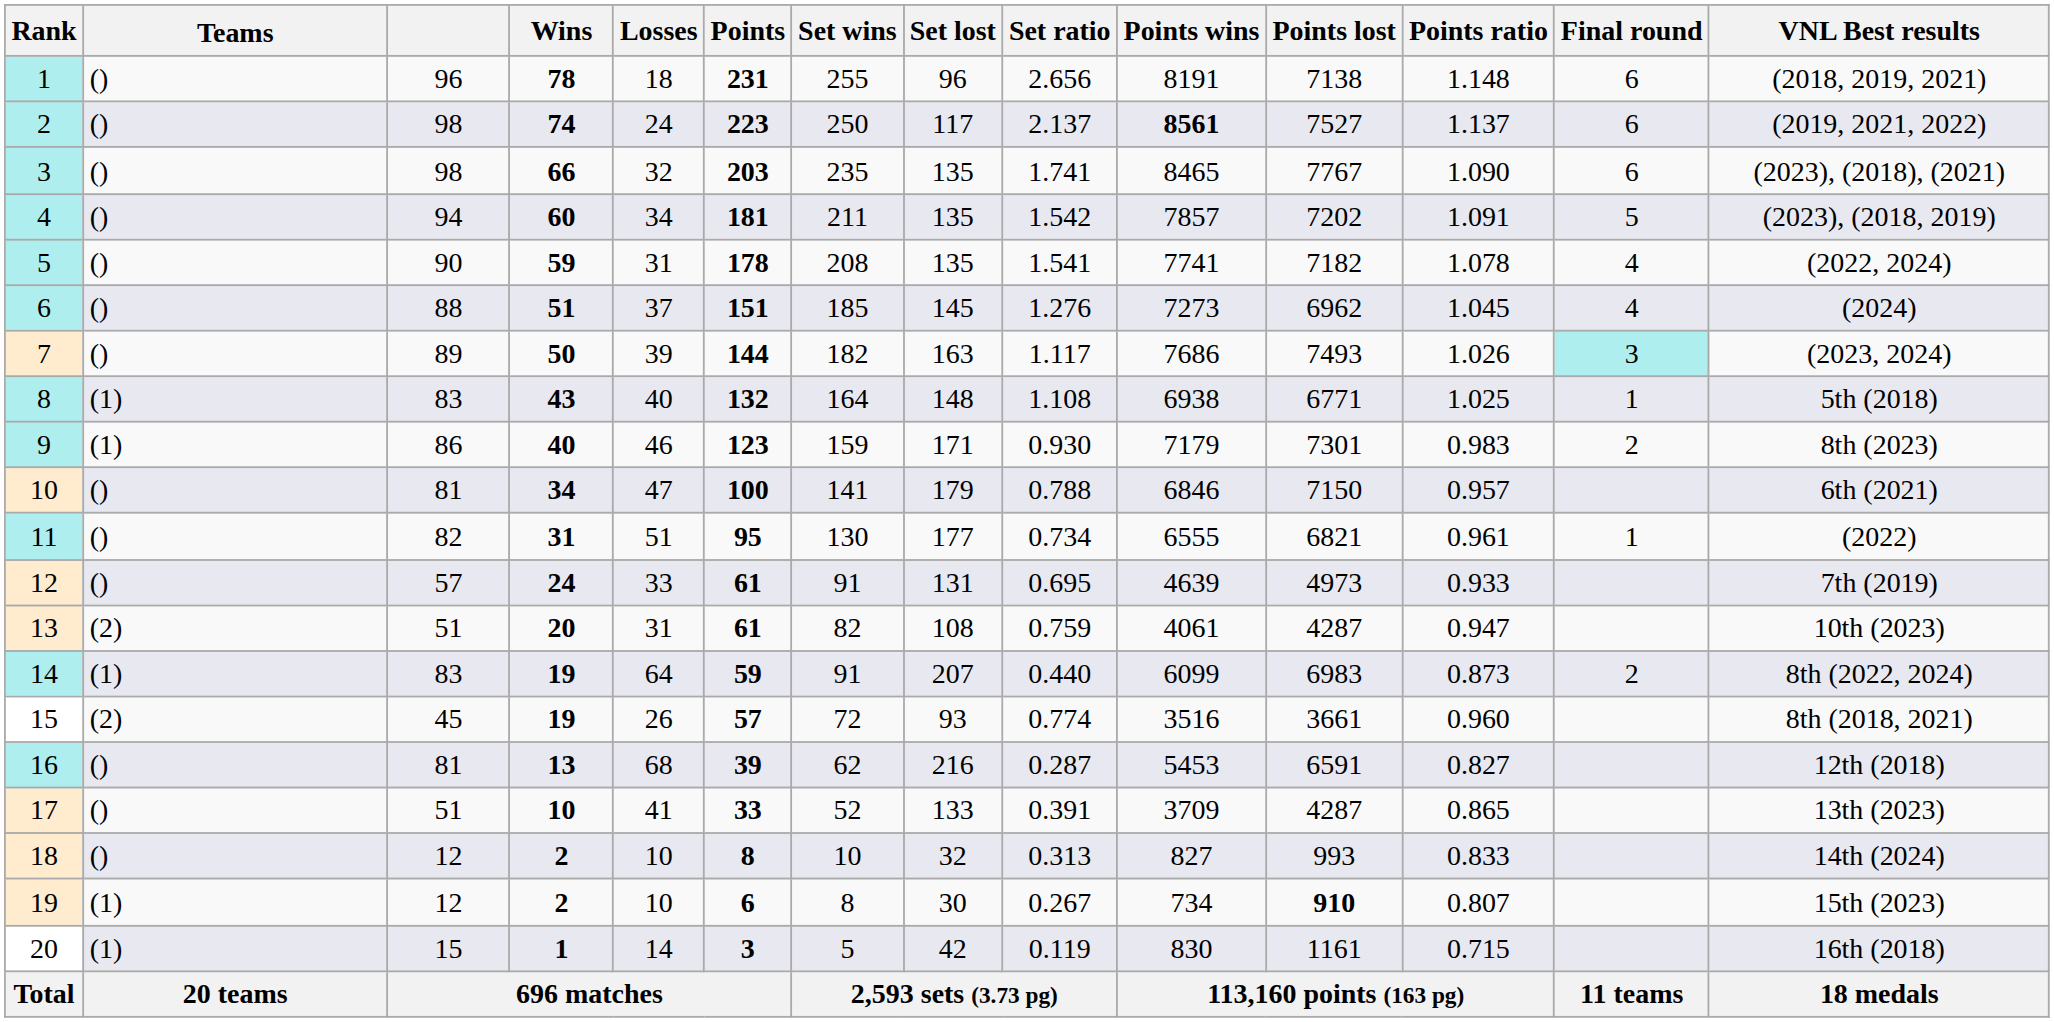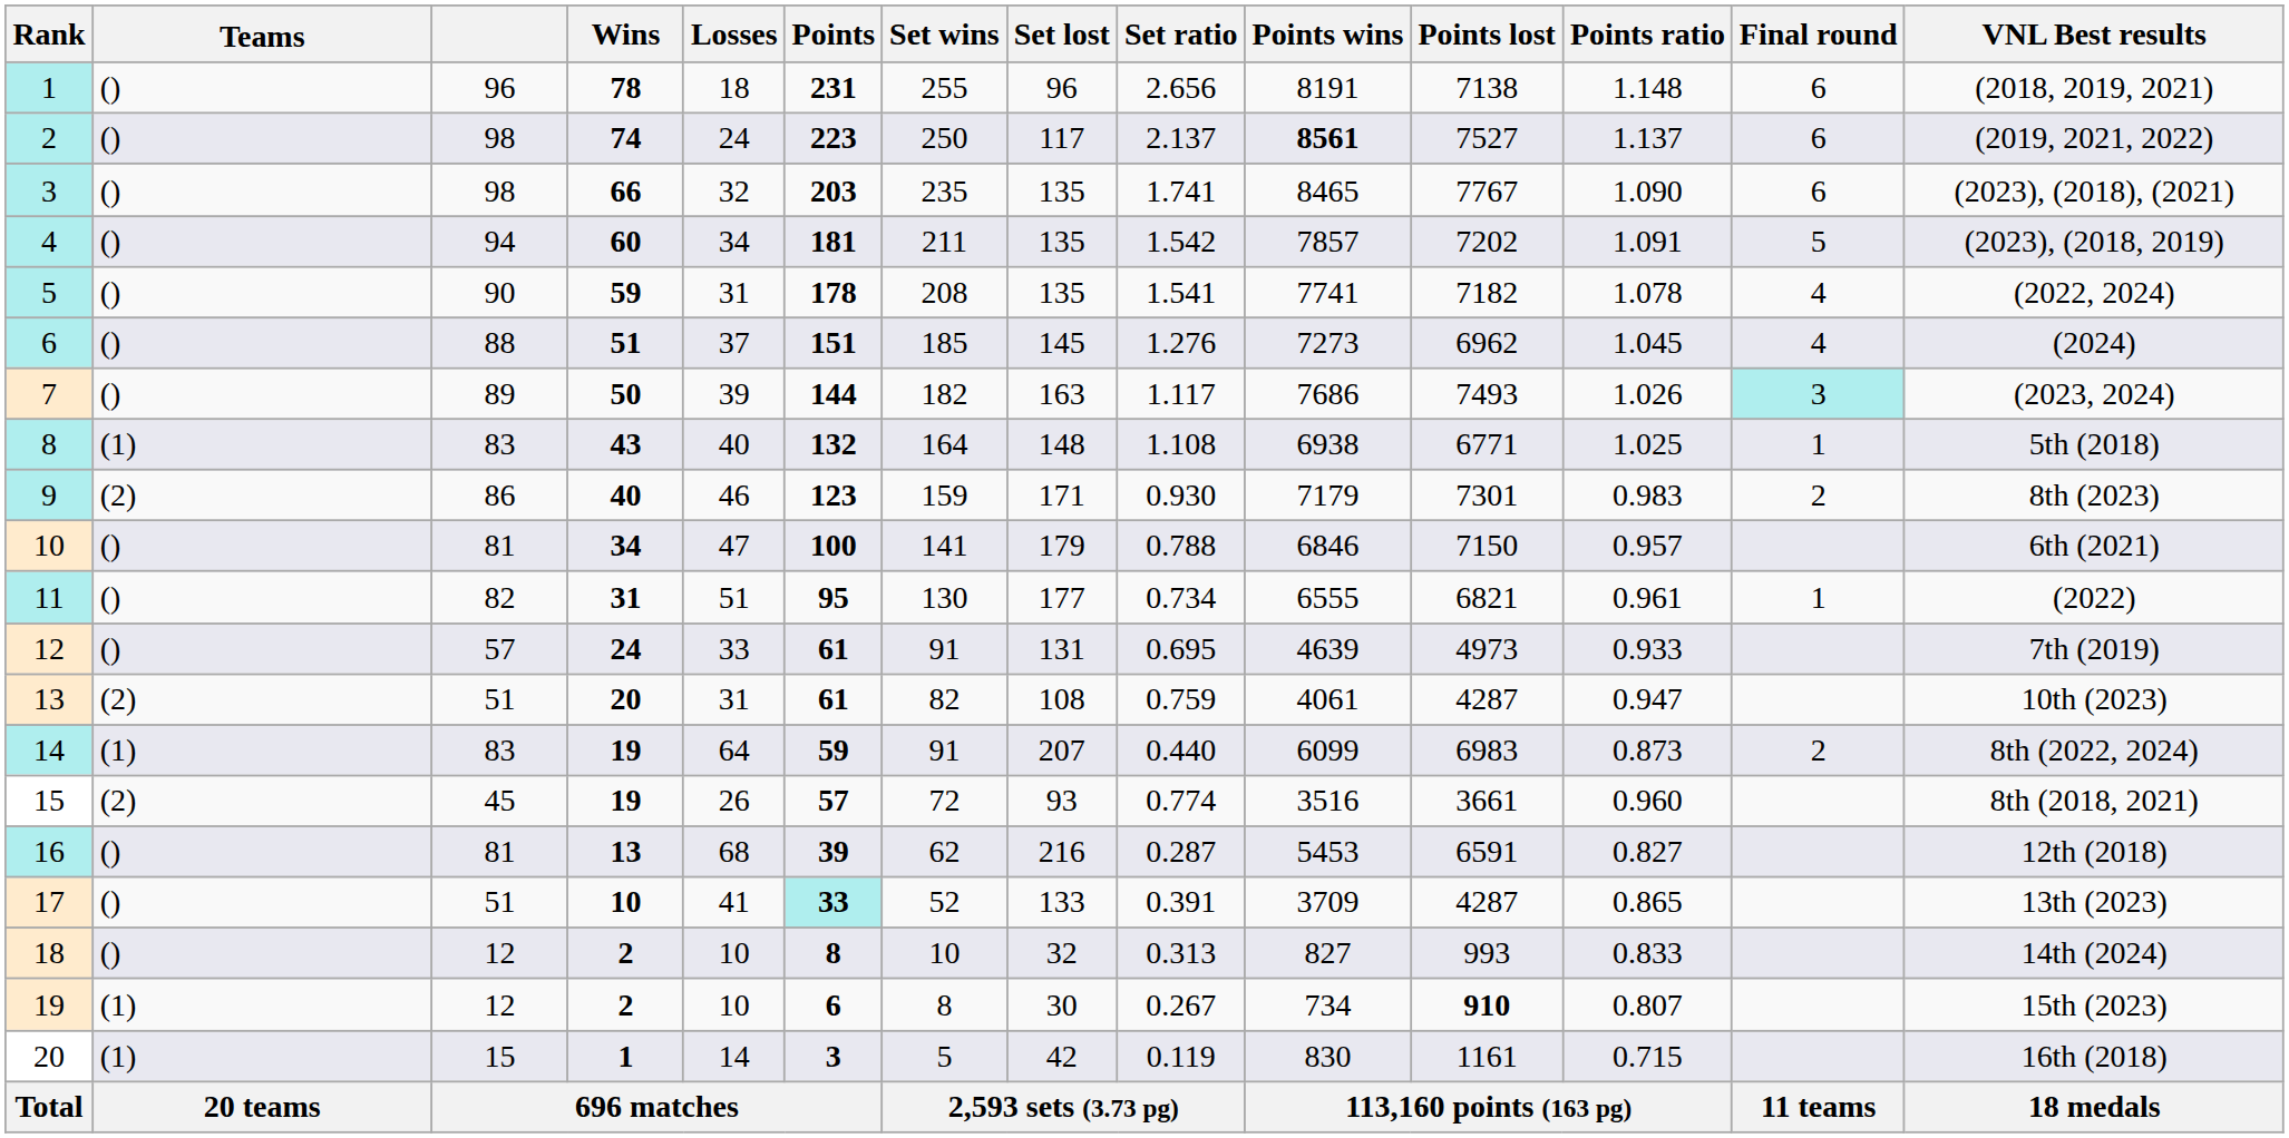9 | Teams: (1) -> (2)
17 | Points: no background -> paleturquoise background
